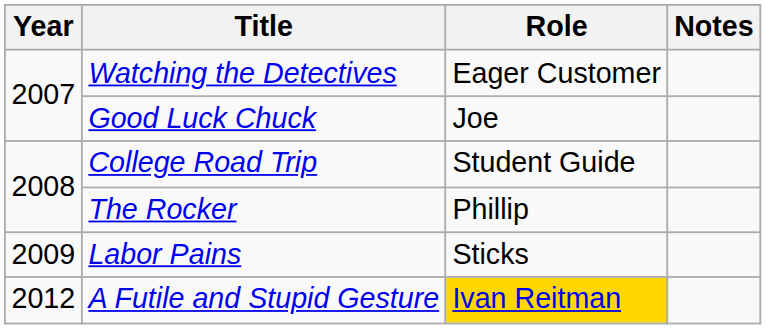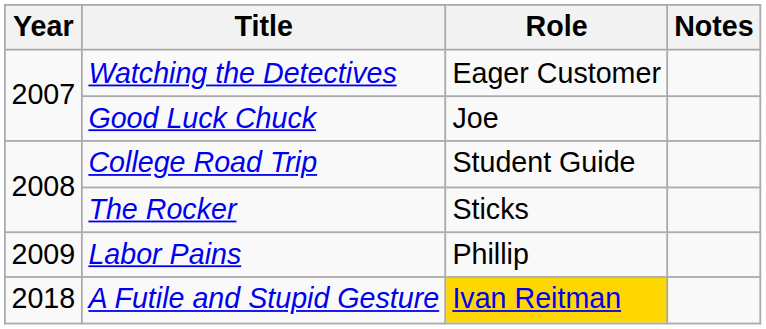The Rocker | Role: Phillip -> Sticks
Labor Pains | Role: Sticks -> Phillip
A Futile and Stupid Gesture | Year: 2012 -> 2018
